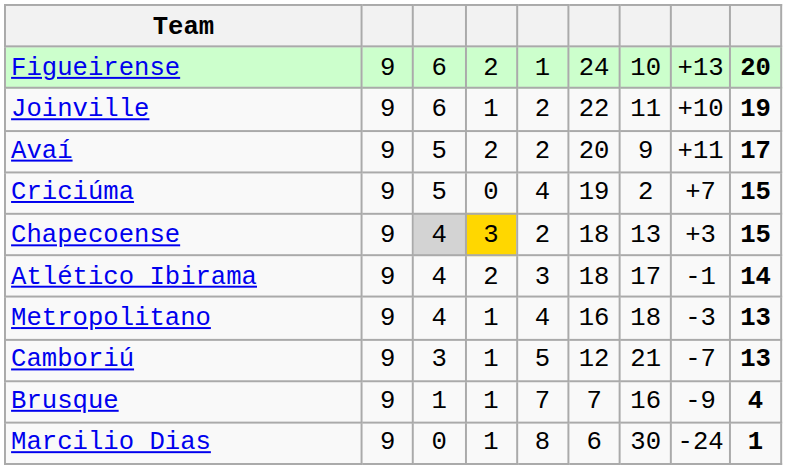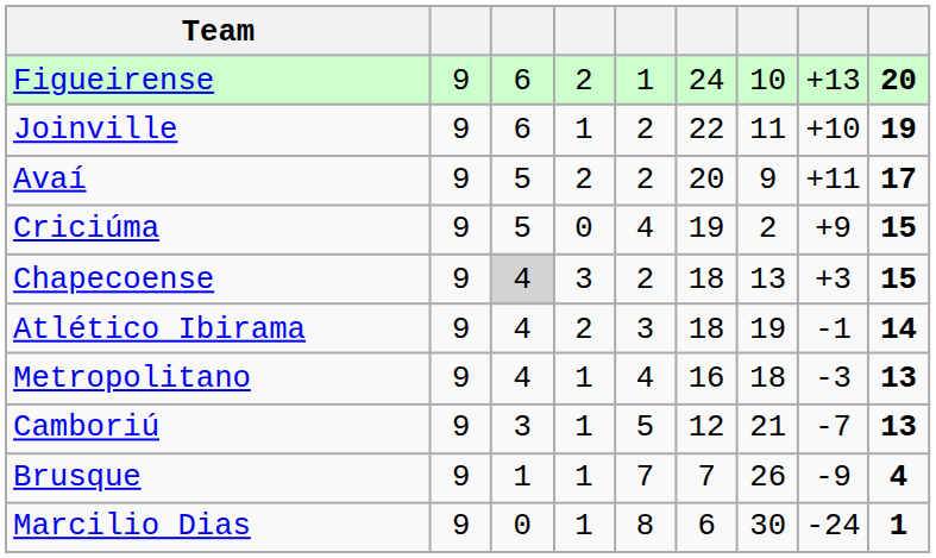Criciúma | column 8: +7 -> +9
Chapecoense | column 4: gold background -> no background
Atlético Ibirama | column 7: 17 -> 19
Brusque | column 7: 16 -> 26
